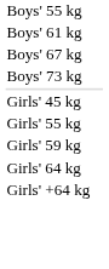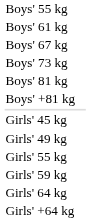+ row: Boys' 81 kg
+ row: Boys' +81 kg
+ row: Girls' 49 kg
